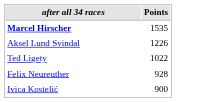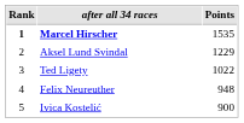+ column: Rank | 1 | 2 | 3 | 4 | 5
Aksel Lund Svindal | Points: 1226 -> 1229
Felix Neureuther | Points: 928 -> 948
